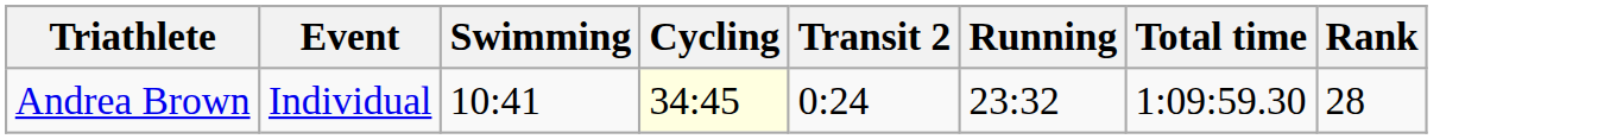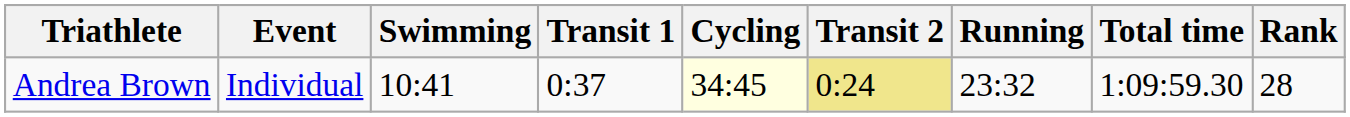+ column: Transit 1 | 0:37
Andrea Brown | Transit 2: no background -> khaki background
